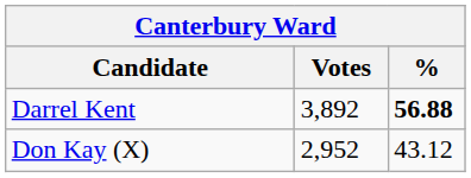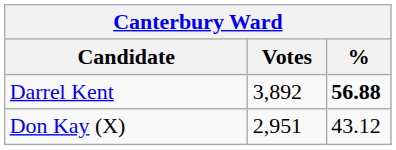Don Kay (X) | Votes: 2,952 -> 2,951
